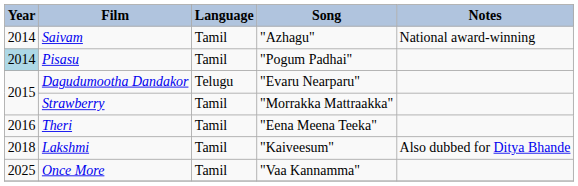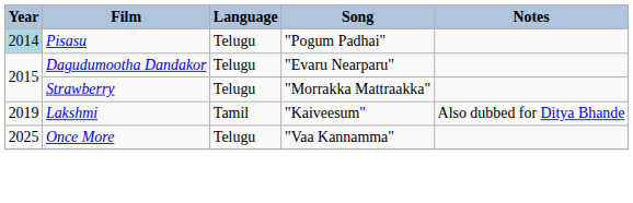- row: 2014 | Saivam | Tamil | "Azhagu" | National award-winning
Pisasu | Language: Tamil -> Telugu
Strawberry | Language: Tamil -> Telugu
- row: 2016 | Theri | Tamil | "Eena Meena Teeka"
Lakshmi | Year: 2018 -> 2019
Once More | Language: Tamil -> Telugu
